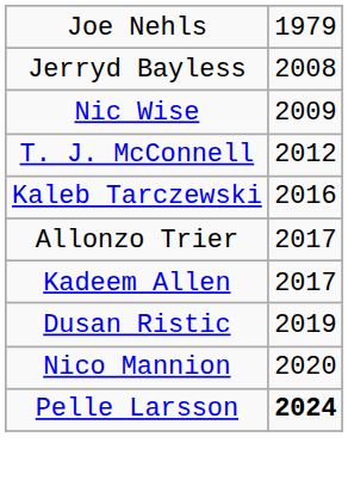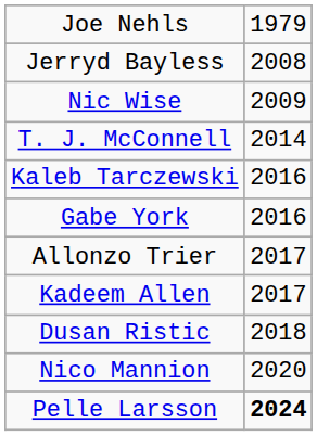T. J. McConnell | column 2: 2012 -> 2014
+ row: Gabe York | 2016
Dusan Ristic | column 2: 2019 -> 2018
